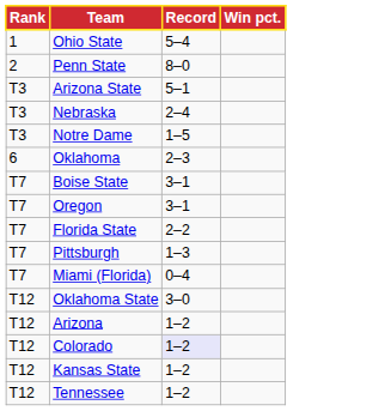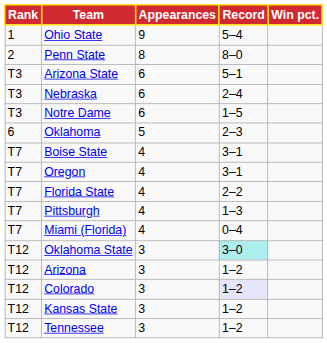+ column: Appearances | 9 | 8 | 6 | 6 | 6 | 5 | 4 | 4 | 4 | 4 | 4 | 3 | 3 | 3 | 3 | 3
Oklahoma State | Record: no background -> paleturquoise background
